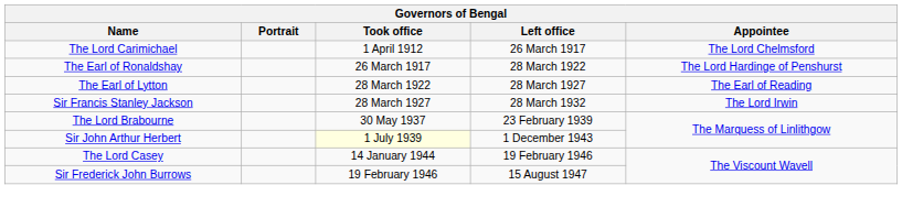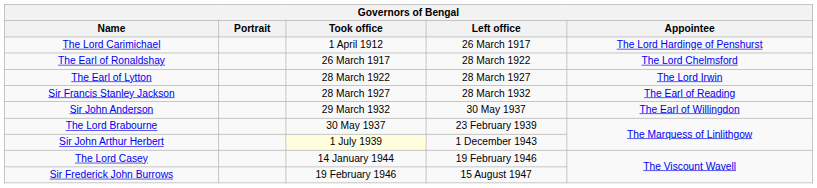The Lord Carimichael | Appointee: The Lord Chelmsford -> The Lord Hardinge of Penshurst
The Earl of Ronaldshay | Appointee: The Lord Hardinge of Penshurst -> The Lord Chelmsford
The Earl of Lytton | Appointee: The Earl of Reading -> The Lord Irwin
Sir Francis Stanley Jackson | Appointee: The Lord Irwin -> The Earl of Reading
+ row: Sir John Anderson | 29 March 1932 | 30 May 1937 | The Earl of Willingdon
